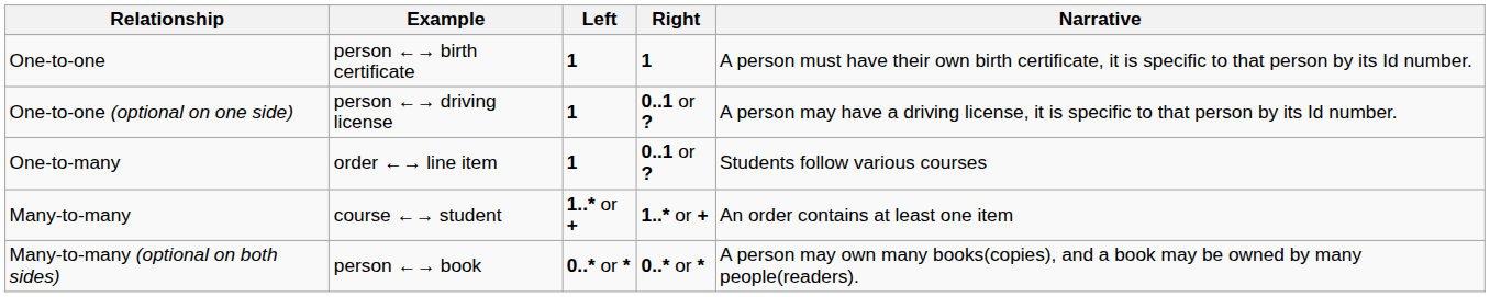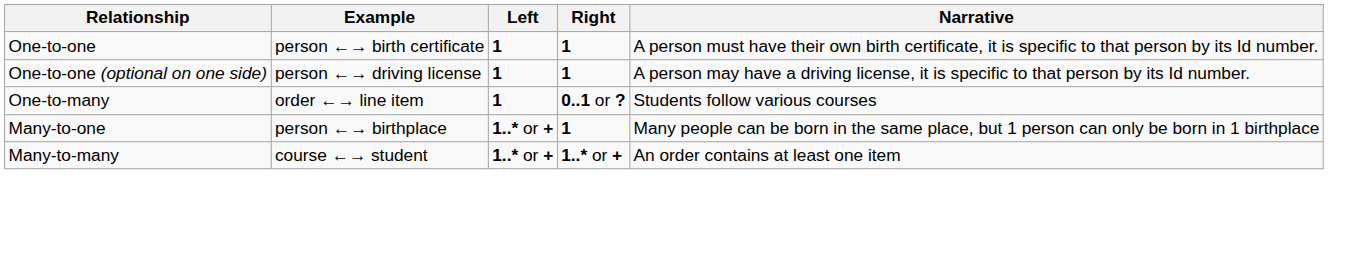One-to-one (optional on one side) | Right: 0..1 or ? -> 1
+ row: Many-to-one | person ←→ birthplace | 1..* or + | 1 | Many people can be born in the same place, but 1 person can only be born in 1 birthplace
- row: Many-to-many (optional on both sides) | person ←→ book | 0..* or * | 0..* or * | A person may own many books(copies), and a book may be owned by many people(readers).
